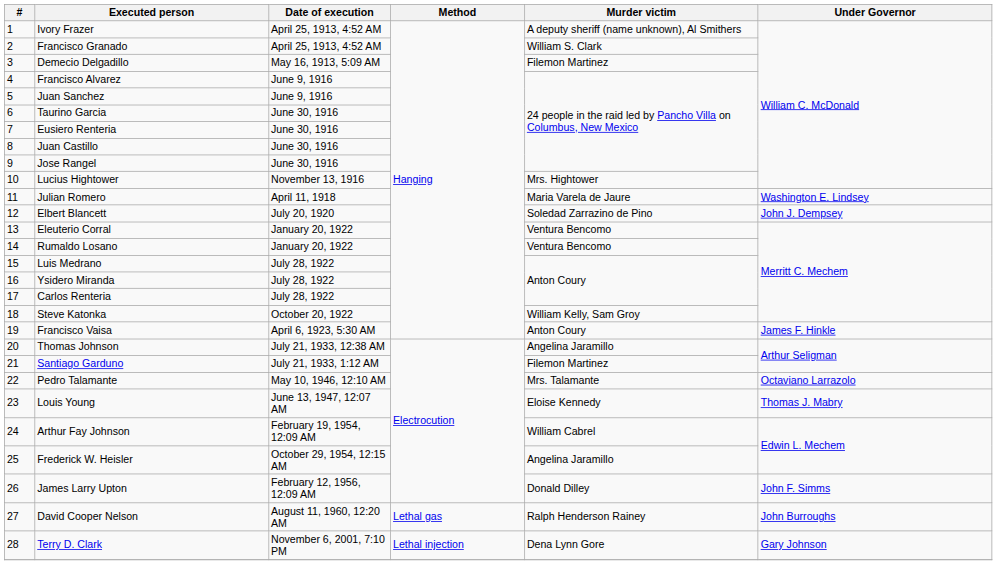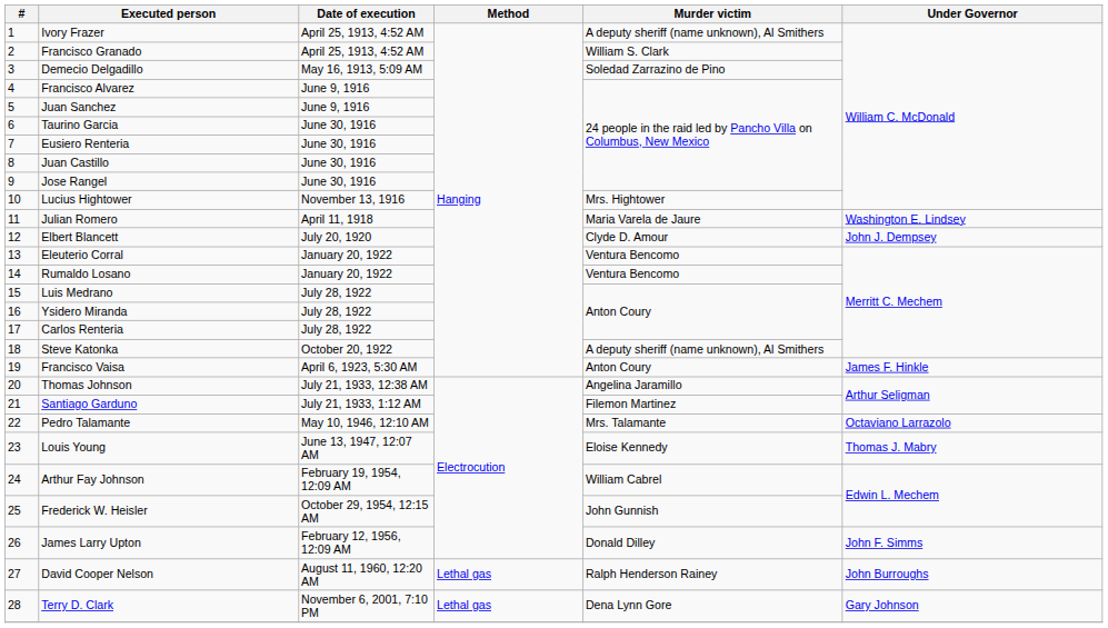Demecio Delgadillo | Murder victim: Filemon Martinez -> Soledad Zarrazino de Pino
Elbert Blancett | Murder victim: Soledad Zarrazino de Pino -> Clyde D. Amour
Steve Katonka | Murder victim: William Kelly, Sam Groy -> A deputy sheriff (name unknown), Al Smithers
Frederick W. Heisler | Murder victim: Angelina Jaramillo -> John Gunnish
Terry D. Clark | Method: Lethal injection -> Lethal gas
